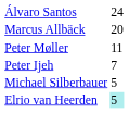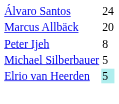- row: Peter Møller | 11
Peter Ijeh | column 2: 7 -> 8
